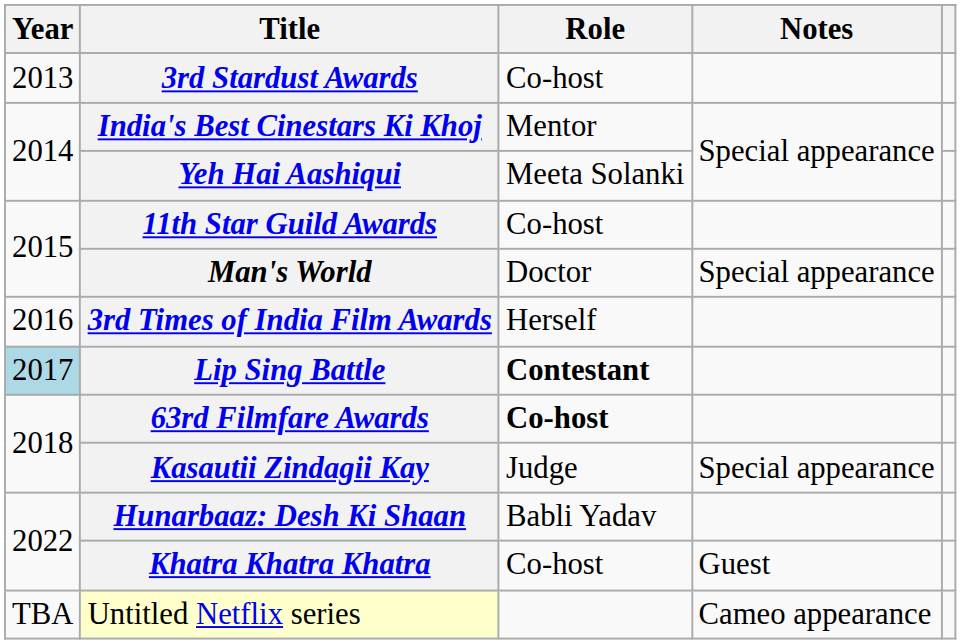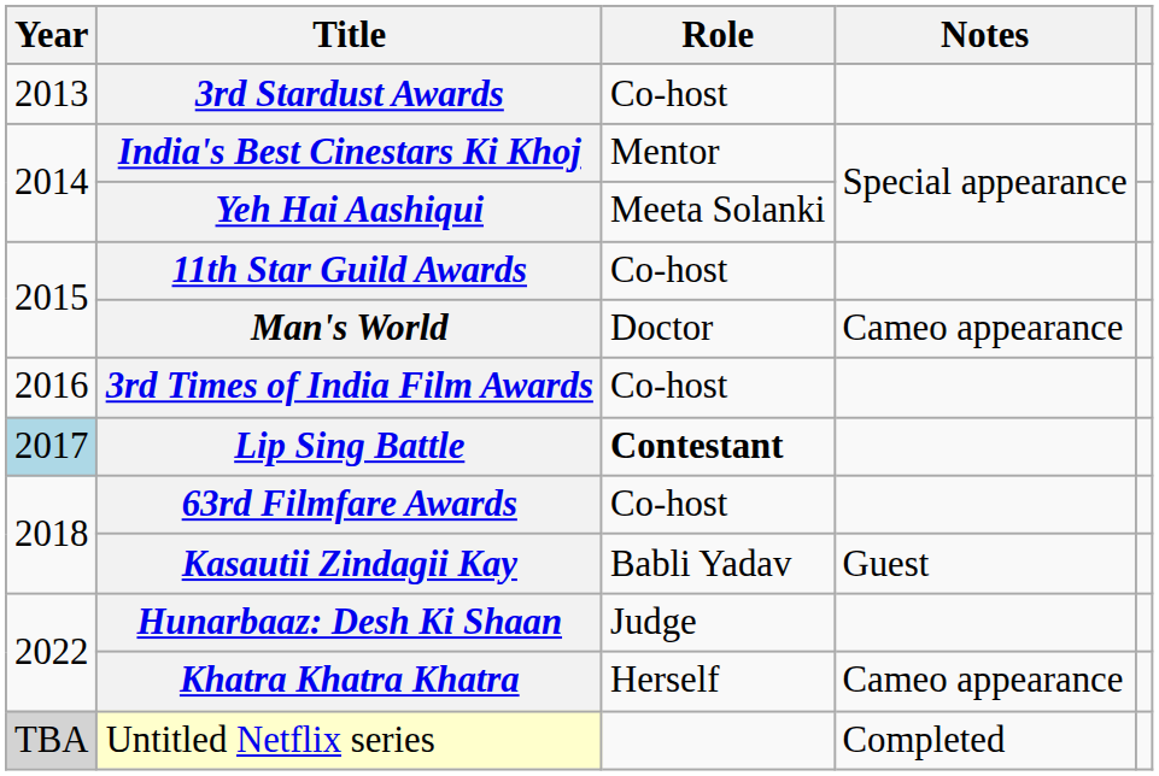Man's World | Notes: Special appearance -> Cameo appearance
3rd Times of India Film Awards | Role: Herself -> Co-host
63rd Filmfare Awards | Role: bold -> normal
Kasautii Zindagii Kay | Role: Judge -> Babli Yadav
Kasautii Zindagii Kay | Notes: Special appearance -> Guest
Hunarbaaz: Desh Ki Shaan | Role: Babli Yadav -> Judge
Khatra Khatra Khatra | Role: Co-host -> Herself
Khatra Khatra Khatra | Notes: Guest -> Cameo appearance
Untitled Netflix series | Year: no background -> lightgrey background
Untitled Netflix series | Notes: Cameo appearance -> Completed
